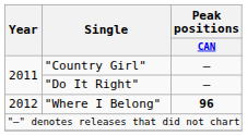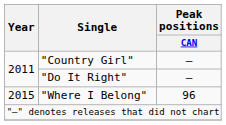"Where I Belong" | Year: 2012 -> 2015
"Where I Belong" | Peak positions / CAN: bold -> normal
